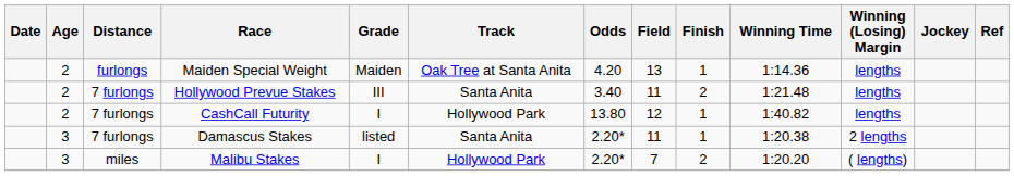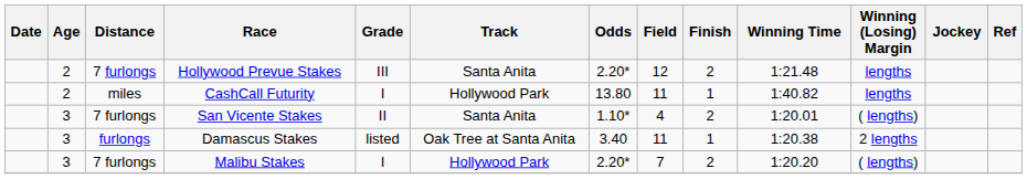- row: 2 | furlongs | Maiden Special Weight | Maiden | Oak Tree at Santa Anita | 4.20 | 13 | 1 | 1:14.36 | lengths
Hollywood Prevue Stakes | Odds: 3.40 -> 2.20*
Hollywood Prevue Stakes | Field: 11 -> 12
CashCall Futurity | Distance: 7 furlongs -> miles
CashCall Futurity | Field: 12 -> 11
+ row: 3 | 7 furlongs | San Vicente Stakes | II | Santa Anita | 1.10* | 4 | 2 | 1:20.01 | ( lengths)
Damascus Stakes | Distance: 7 furlongs -> furlongs
Damascus Stakes | Track: Santa Anita -> Oak Tree at Santa Anita
Damascus Stakes | Odds: 2.20* -> 3.40
Malibu Stakes | Distance: miles -> 7 furlongs
